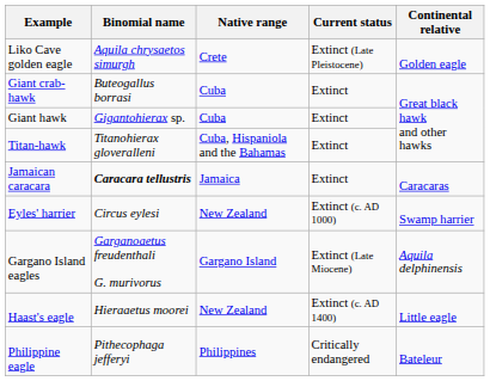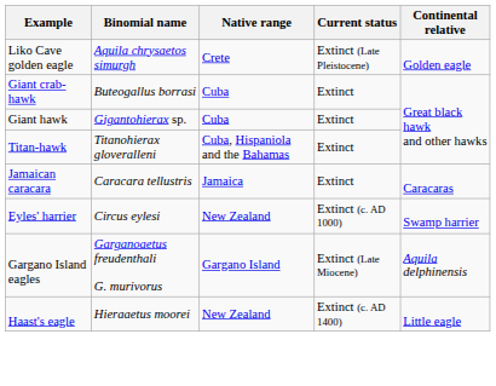Jamaican caracara | Binomial name: bold -> normal
- row: Philippine eagle | Pithecophaga jefferyi | Philippines | Critically endangered | Bateleur
